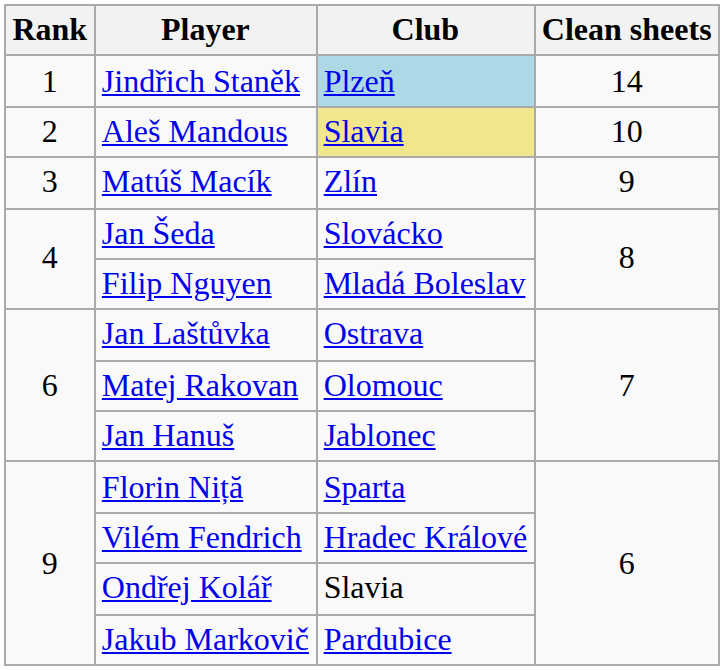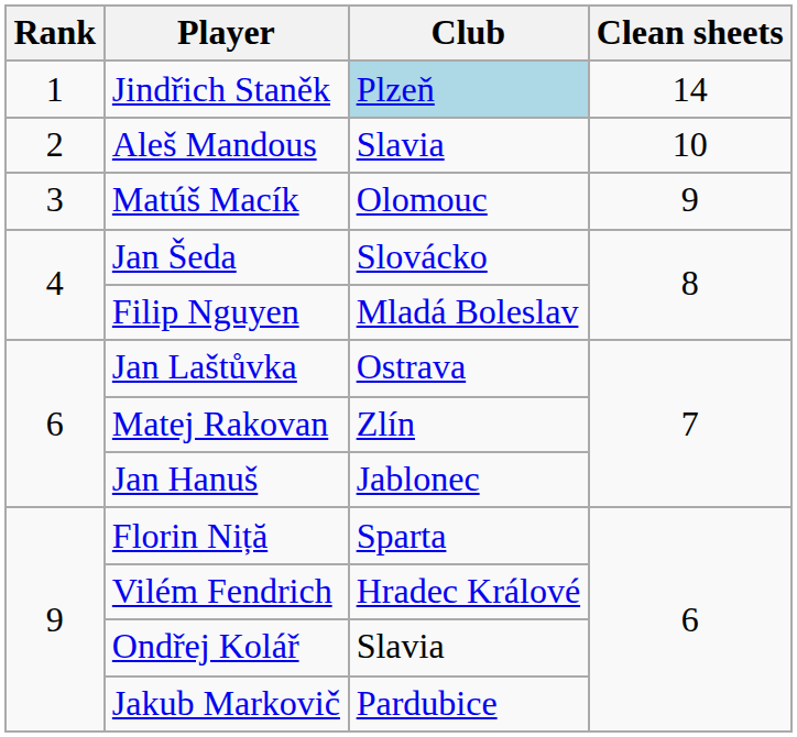Aleš Mandous | Club: khaki background -> no background
Matúš Macík | Club: Zlín -> Olomouc
Matej Rakovan | Club: Olomouc -> Zlín
